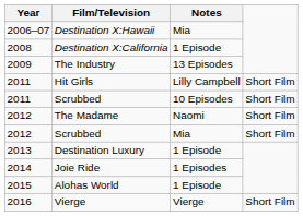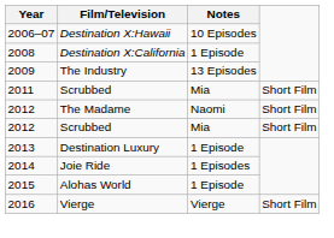Destination X:Hawaii | Notes: Mia -> 10 Episodes
- row: 2011 | Hit Girls | Lilly Campbell | Short Film
2011 / Scrubbed | Notes: 10 Episodes -> Mia
